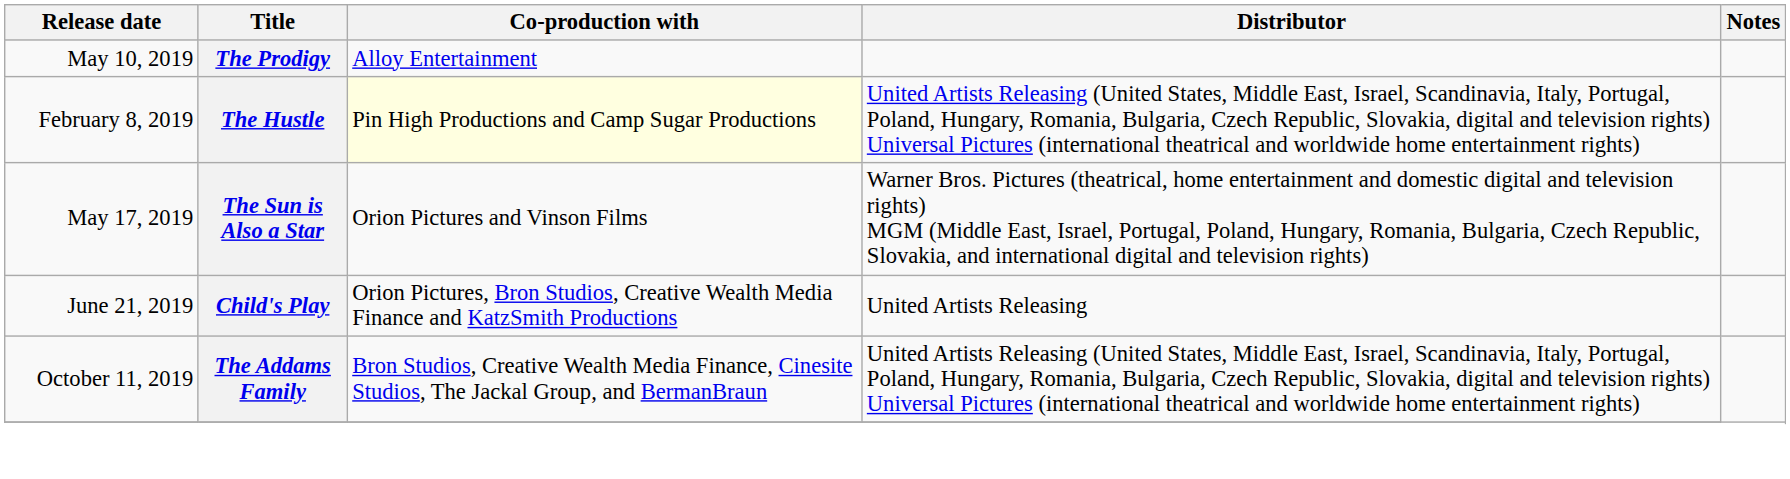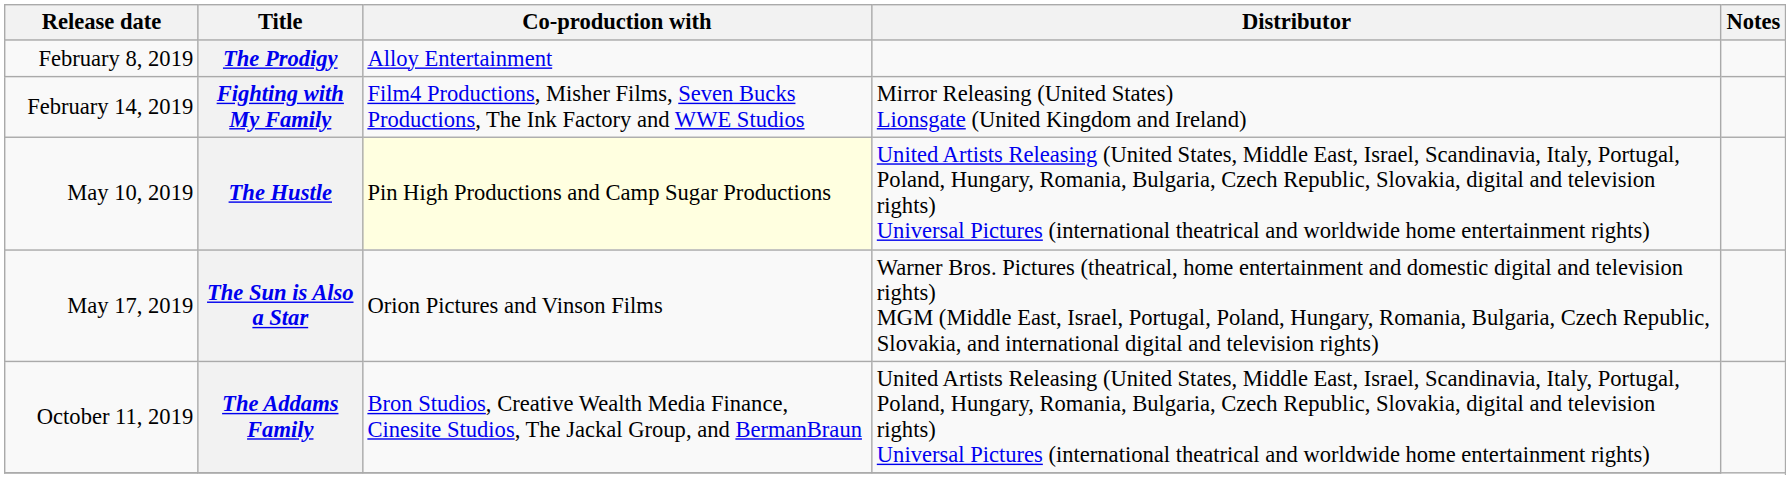The Prodigy | Release date: May 10, 2019 -> February 8, 2019
+ row: February 14, 2019 | Fighting with My Family | Film4 Productions, Misher Films, Seven Bucks Productions, The Ink Factory and WWE Studios | Mirror Releasing (United States) Lionsgate (United Kingdom and Ireland)
The Hustle | Release date: February 8, 2019 -> May 10, 2019
- row: June 21, 2019 | Child's Play | Orion Pictures, Bron Studios, Creative Wealth Media Finance and KatzSmith Productions | United Artists Releasing
